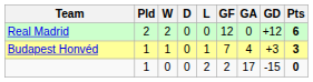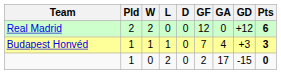columns swapped: D <-> L
